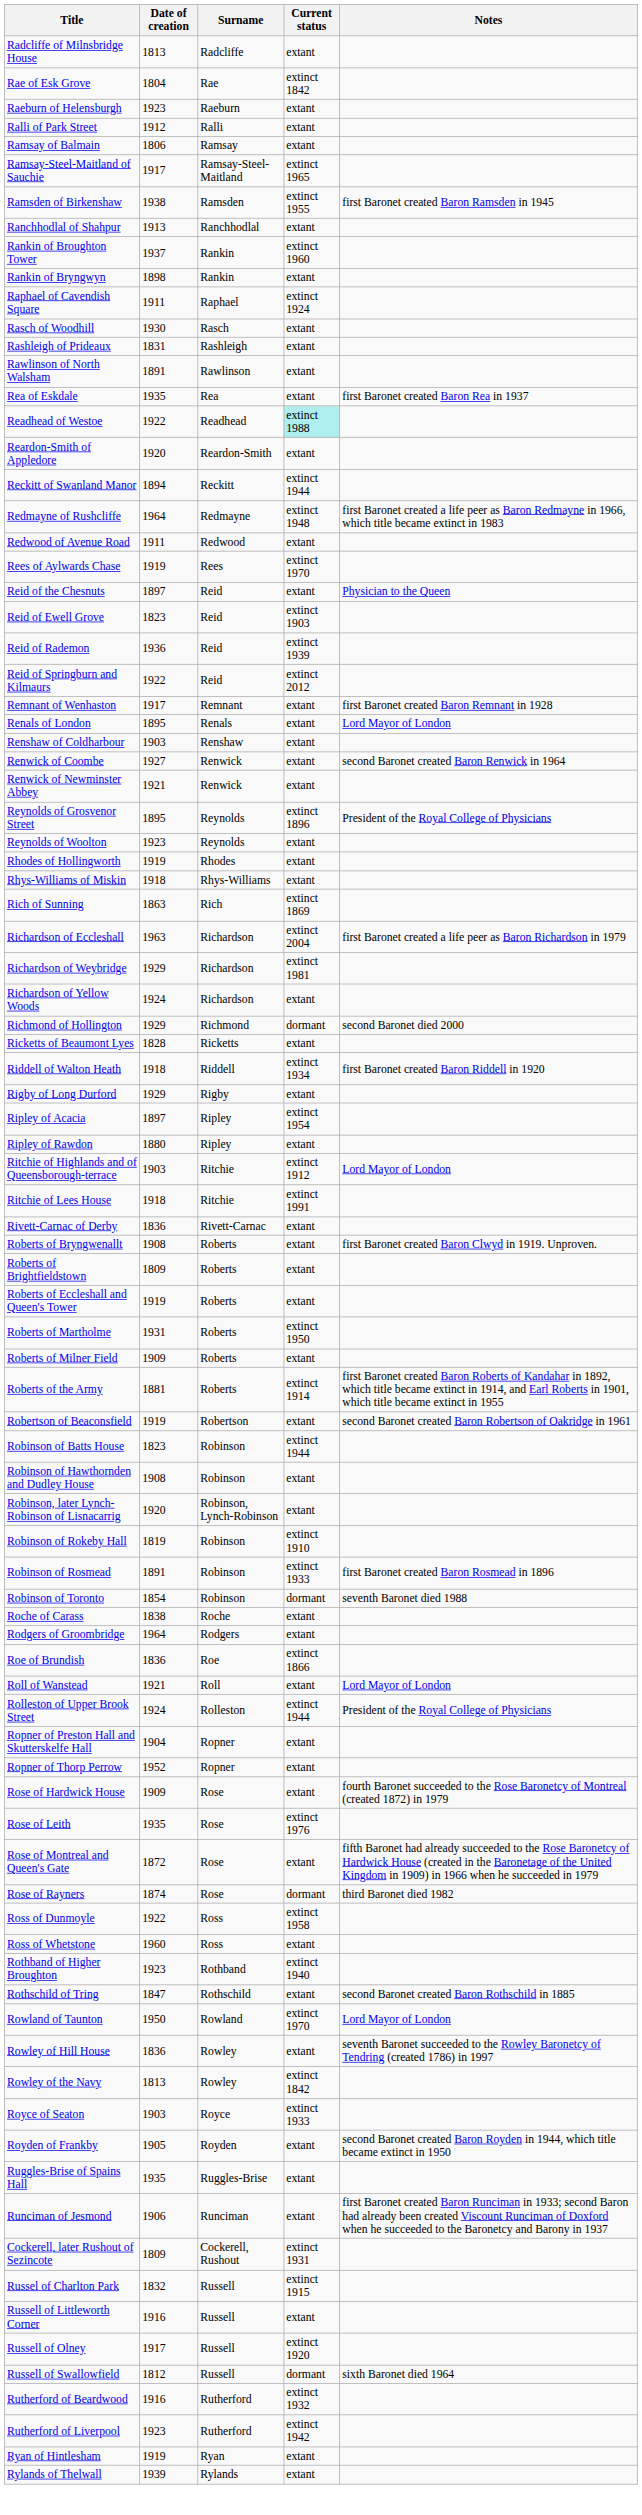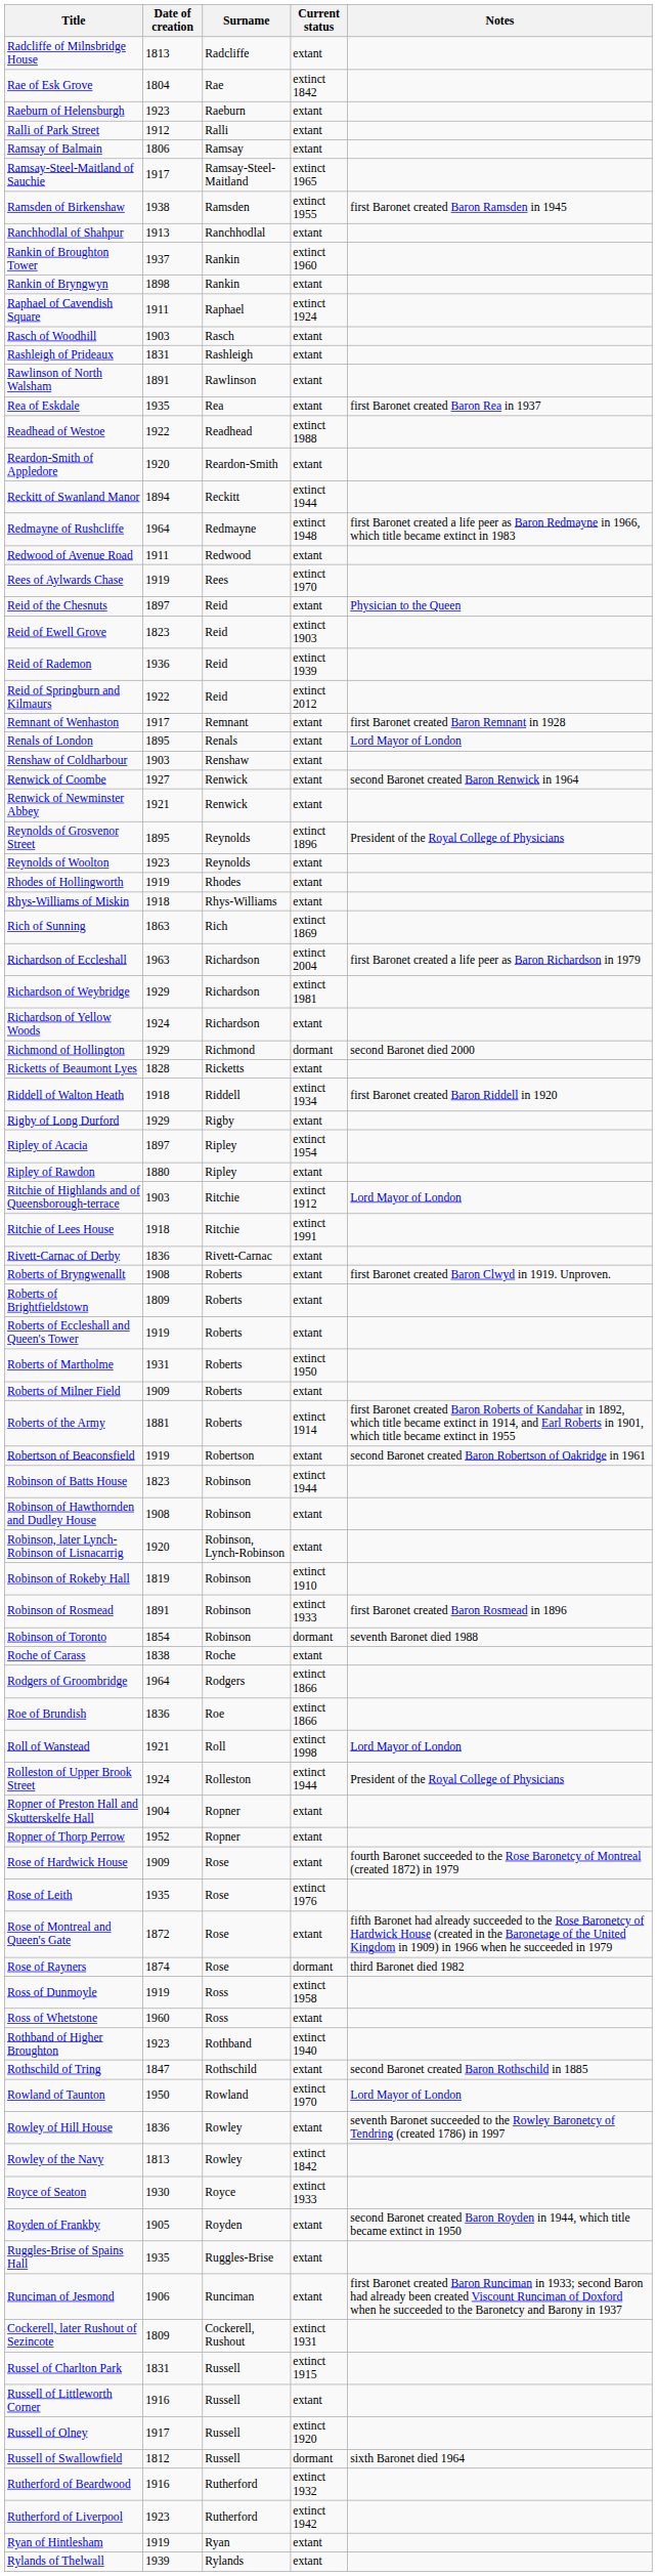Rasch of Woodhill | Date of creation: 1930 -> 1903
Readhead of Westoe | Current status: paleturquoise background -> no background
Rodgers of Groombridge | Current status: extant -> extinct 1866
Roll of Wanstead | Current status: extant -> extinct 1998
Ross of Dunmoyle | Date of creation: 1922 -> 1919
Royce of Seaton | Date of creation: 1903 -> 1930
Russel of Charlton Park | Date of creation: 1832 -> 1831
